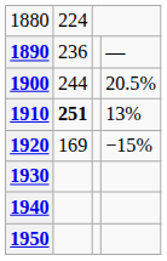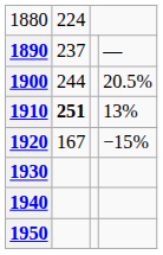1890 | column 2: 236 -> 237
1920 | column 2: 169 -> 167
